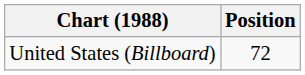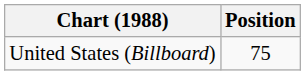United States (Billboard) | Position: 72 -> 75
